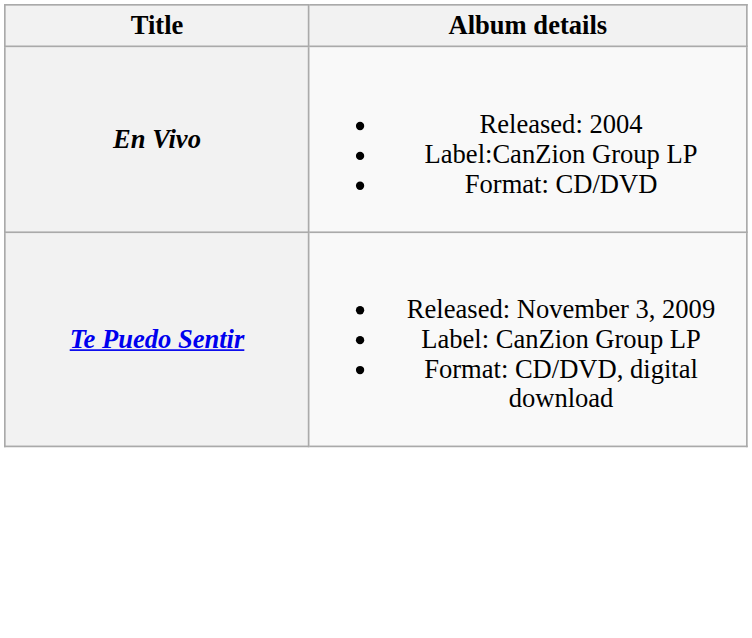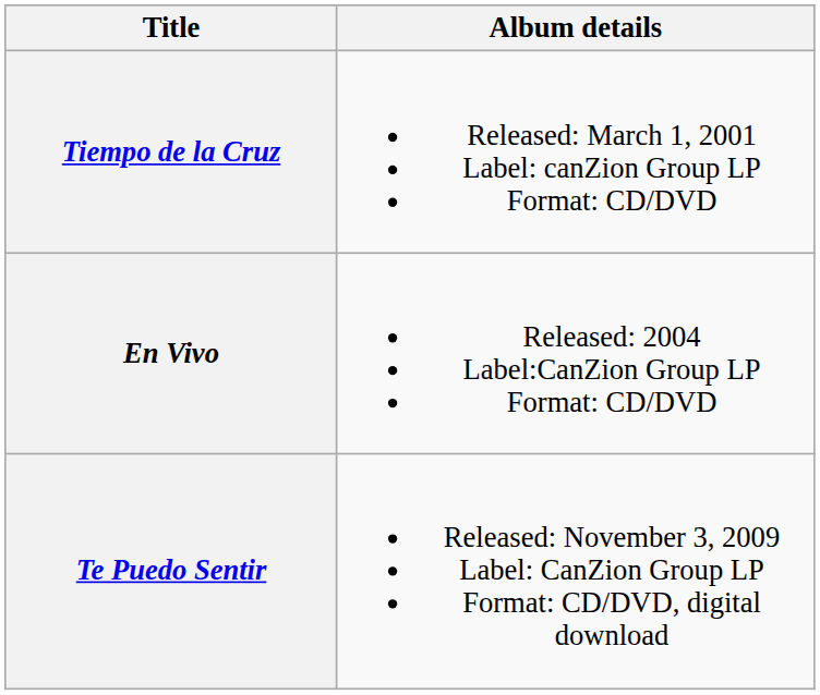+ row: Tiempo de la Cruz | Released: March 1, 2001 Label: canZion Group LP Format: CD/DVD
